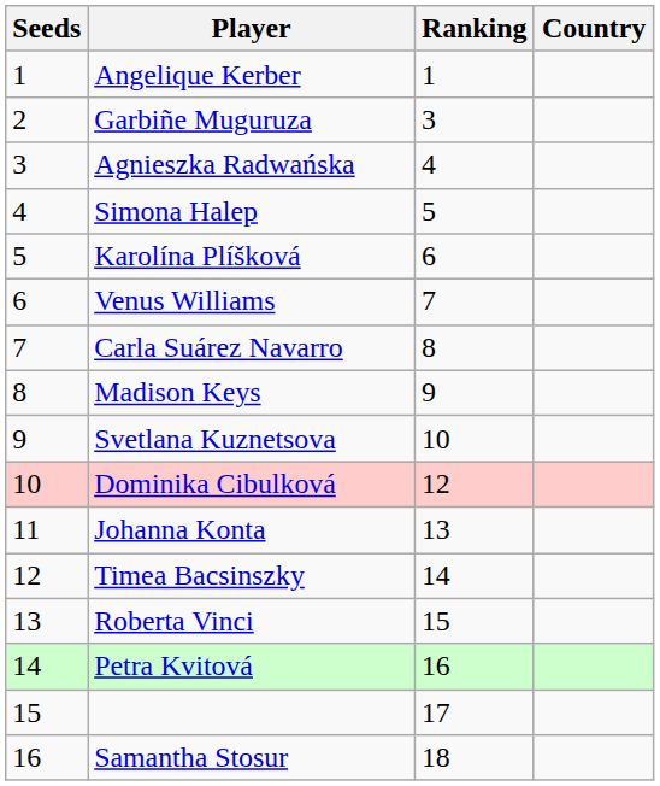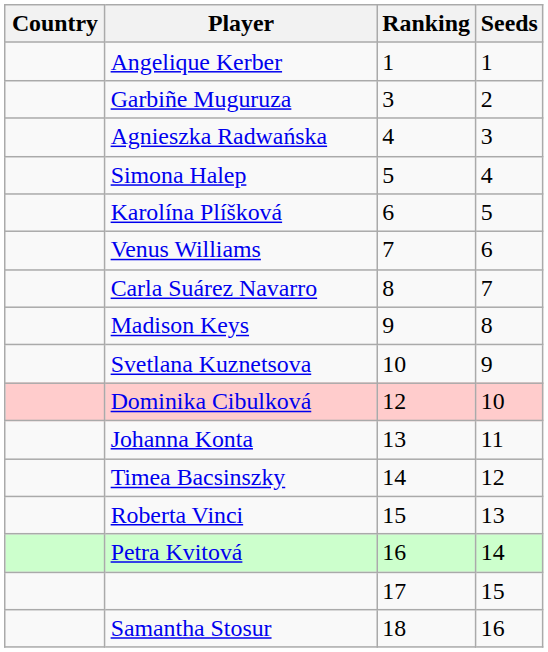columns swapped: Country <-> Seeds
